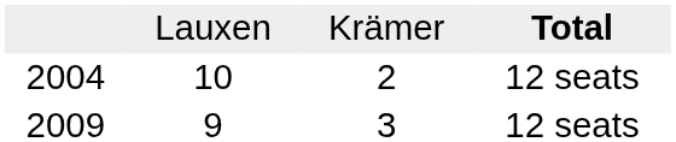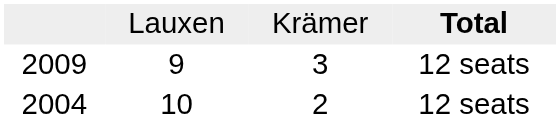rows swapped: 2009 <-> 2004
